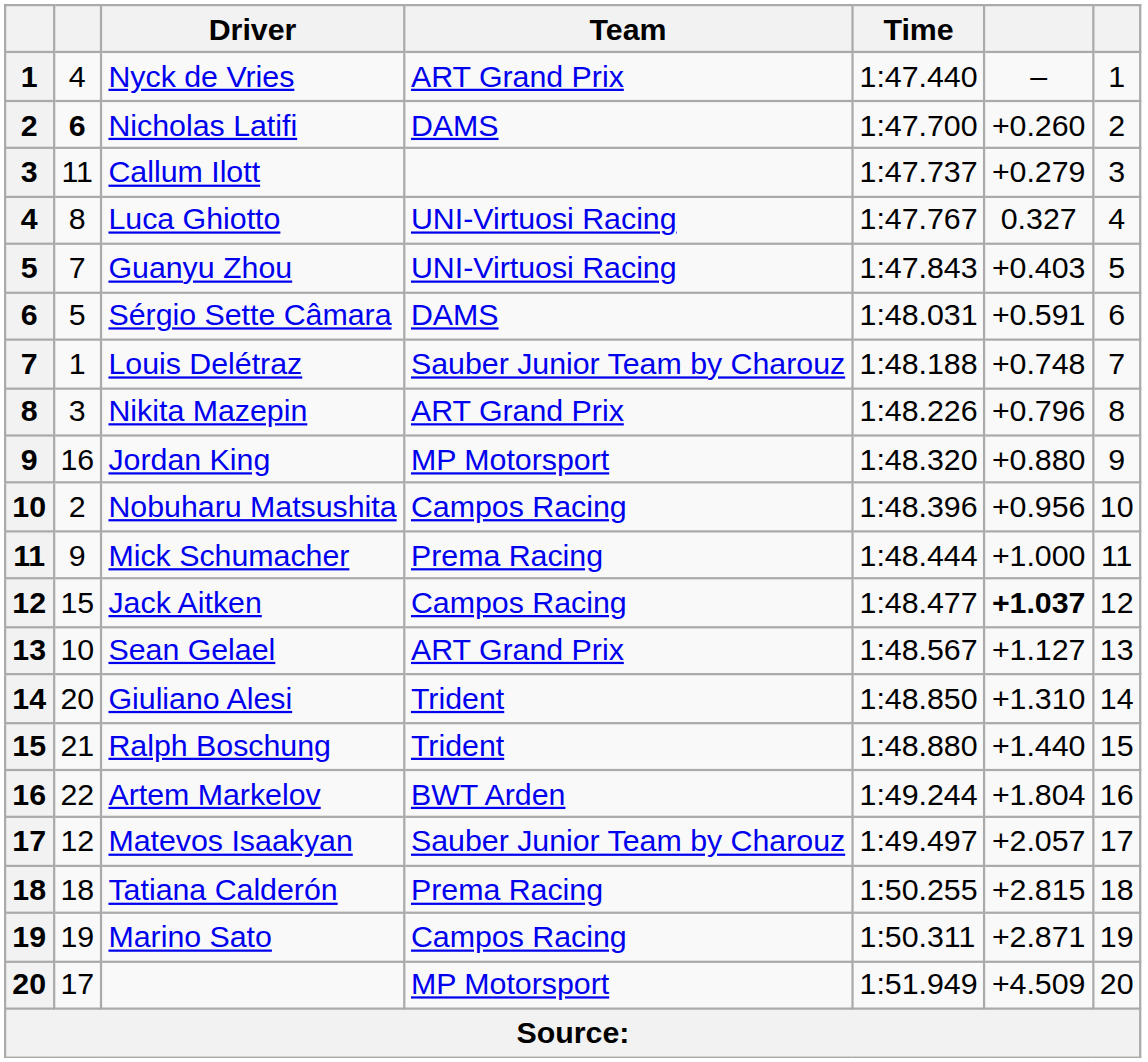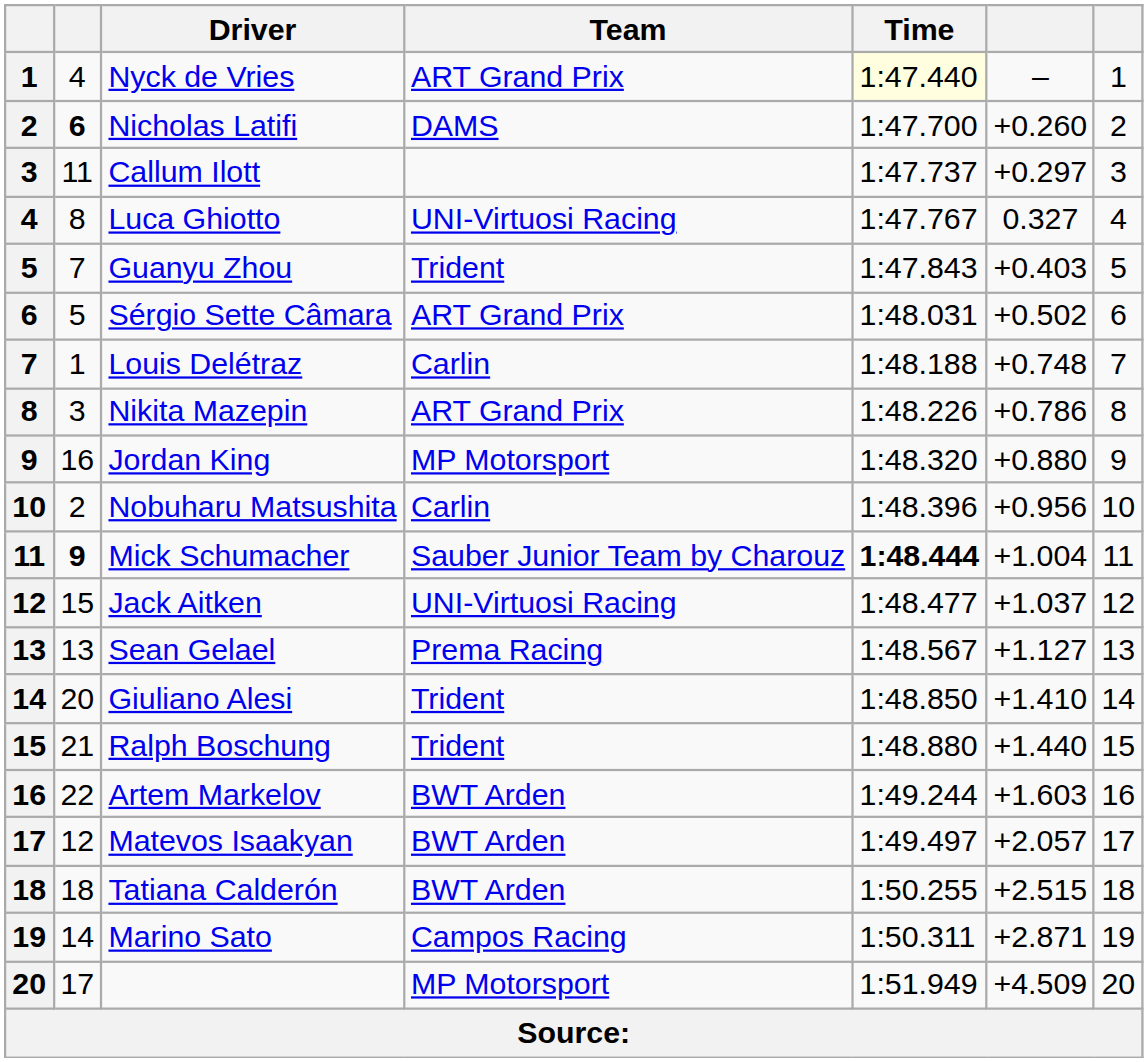Nyck de Vries | Time: no background -> lightyellow background
Callum Ilott | column 6: +0.279 -> +0.297
Guanyu Zhou | Team: UNI-Virtuosi Racing -> Trident
Sérgio Sette Câmara | Team: DAMS -> ART Grand Prix
Sérgio Sette Câmara | column 6: +0.591 -> +0.502
Louis Delétraz | Team: Sauber Junior Team by Charouz -> Carlin
Nikita Mazepin | column 6: +0.796 -> +0.786
Nobuharu Matsushita | Team: Campos Racing -> Carlin
Mick Schumacher | column 2: normal -> bold
Mick Schumacher | Team: Prema Racing -> Sauber Junior Team by Charouz
Mick Schumacher | Time: normal -> bold
Mick Schumacher | column 6: +1.000 -> +1.004
Jack Aitken | Team: Campos Racing -> UNI-Virtuosi Racing
Jack Aitken | column 6: bold -> normal
Sean Gelael | column 2: 10 -> 13
Sean Gelael | Team: ART Grand Prix -> Prema Racing
Giuliano Alesi | column 6: +1.310 -> +1.410
Artem Markelov | column 6: +1.804 -> +1.603
Matevos Isaakyan | Team: Sauber Junior Team by Charouz -> BWT Arden
Tatiana Calderón | Team: Prema Racing -> BWT Arden
Tatiana Calderón | column 6: +2.815 -> +2.515
Marino Sato | column 2: 19 -> 14
